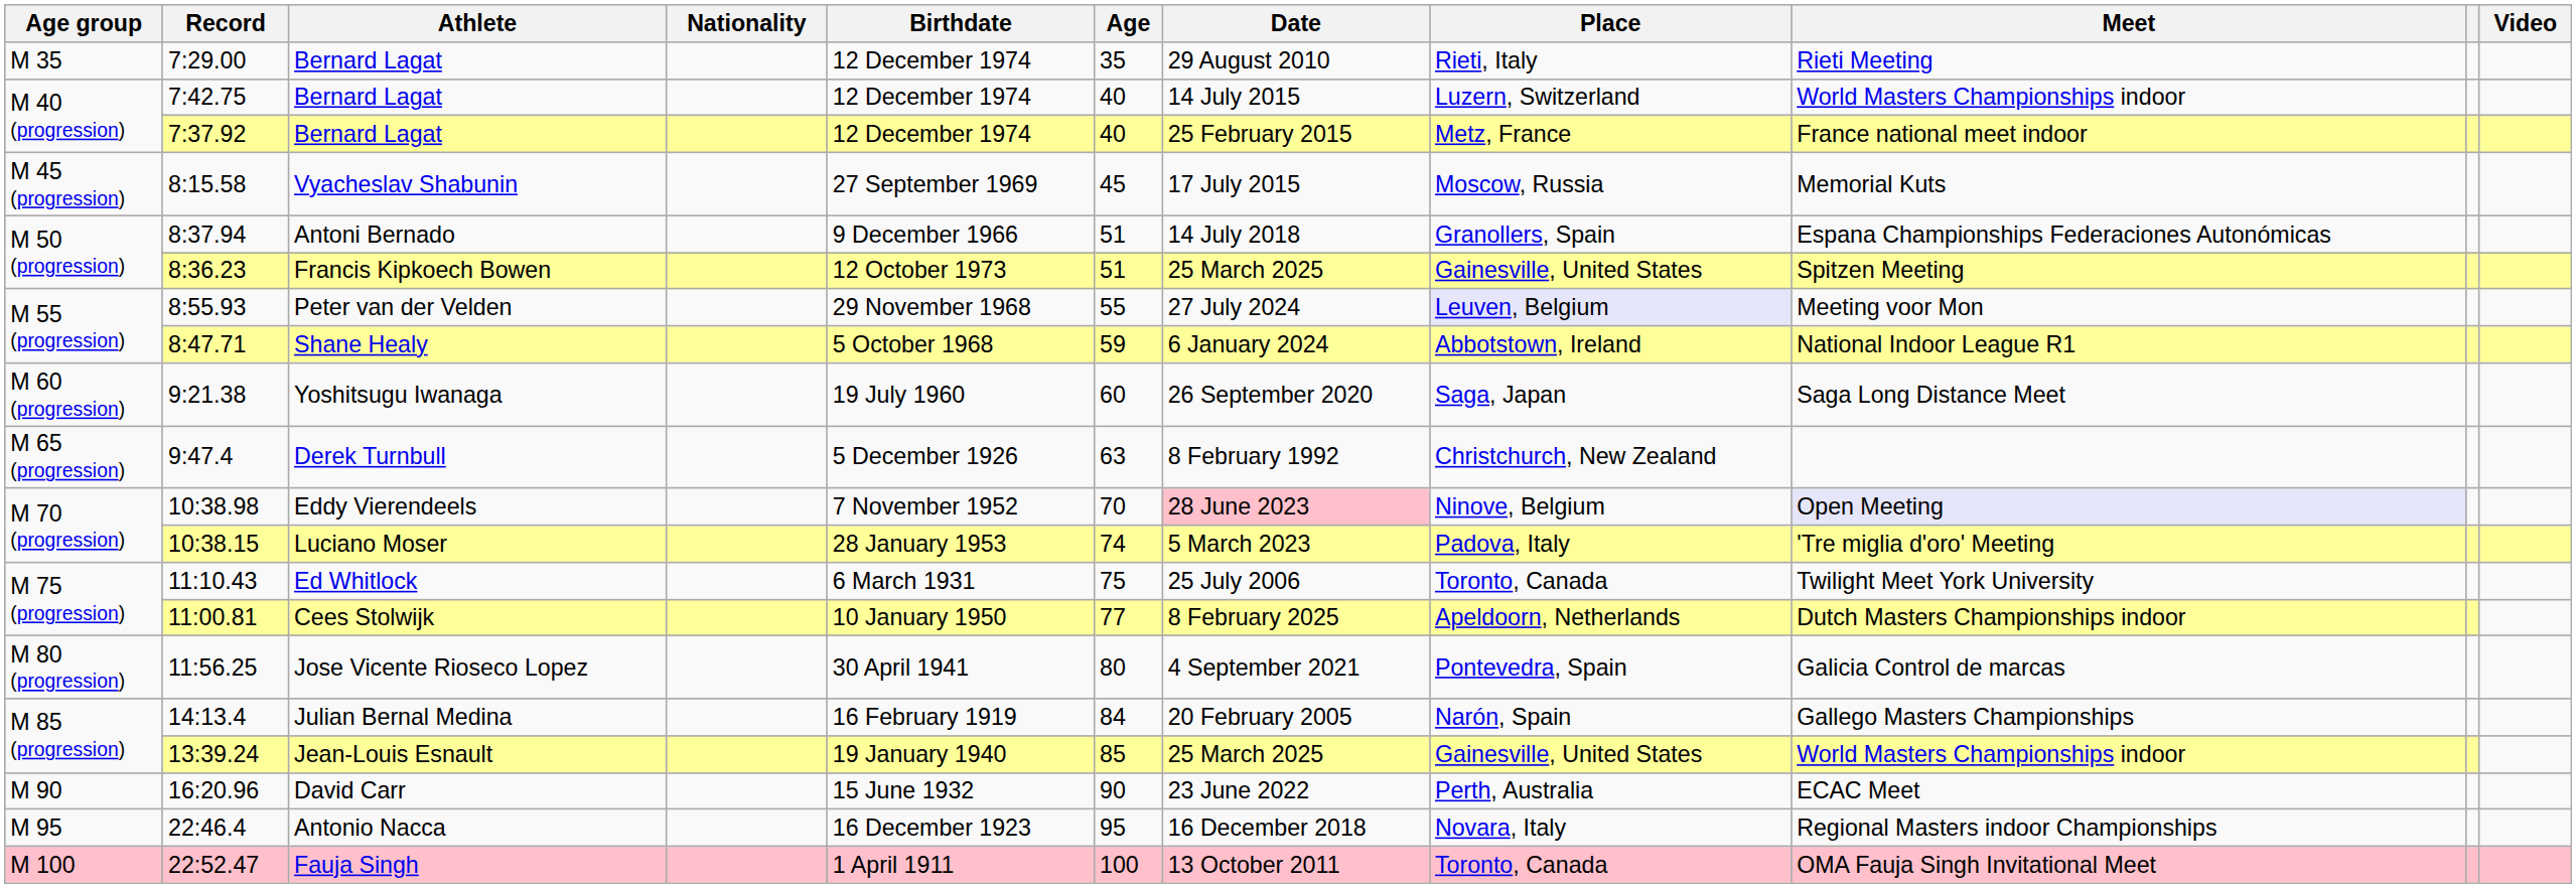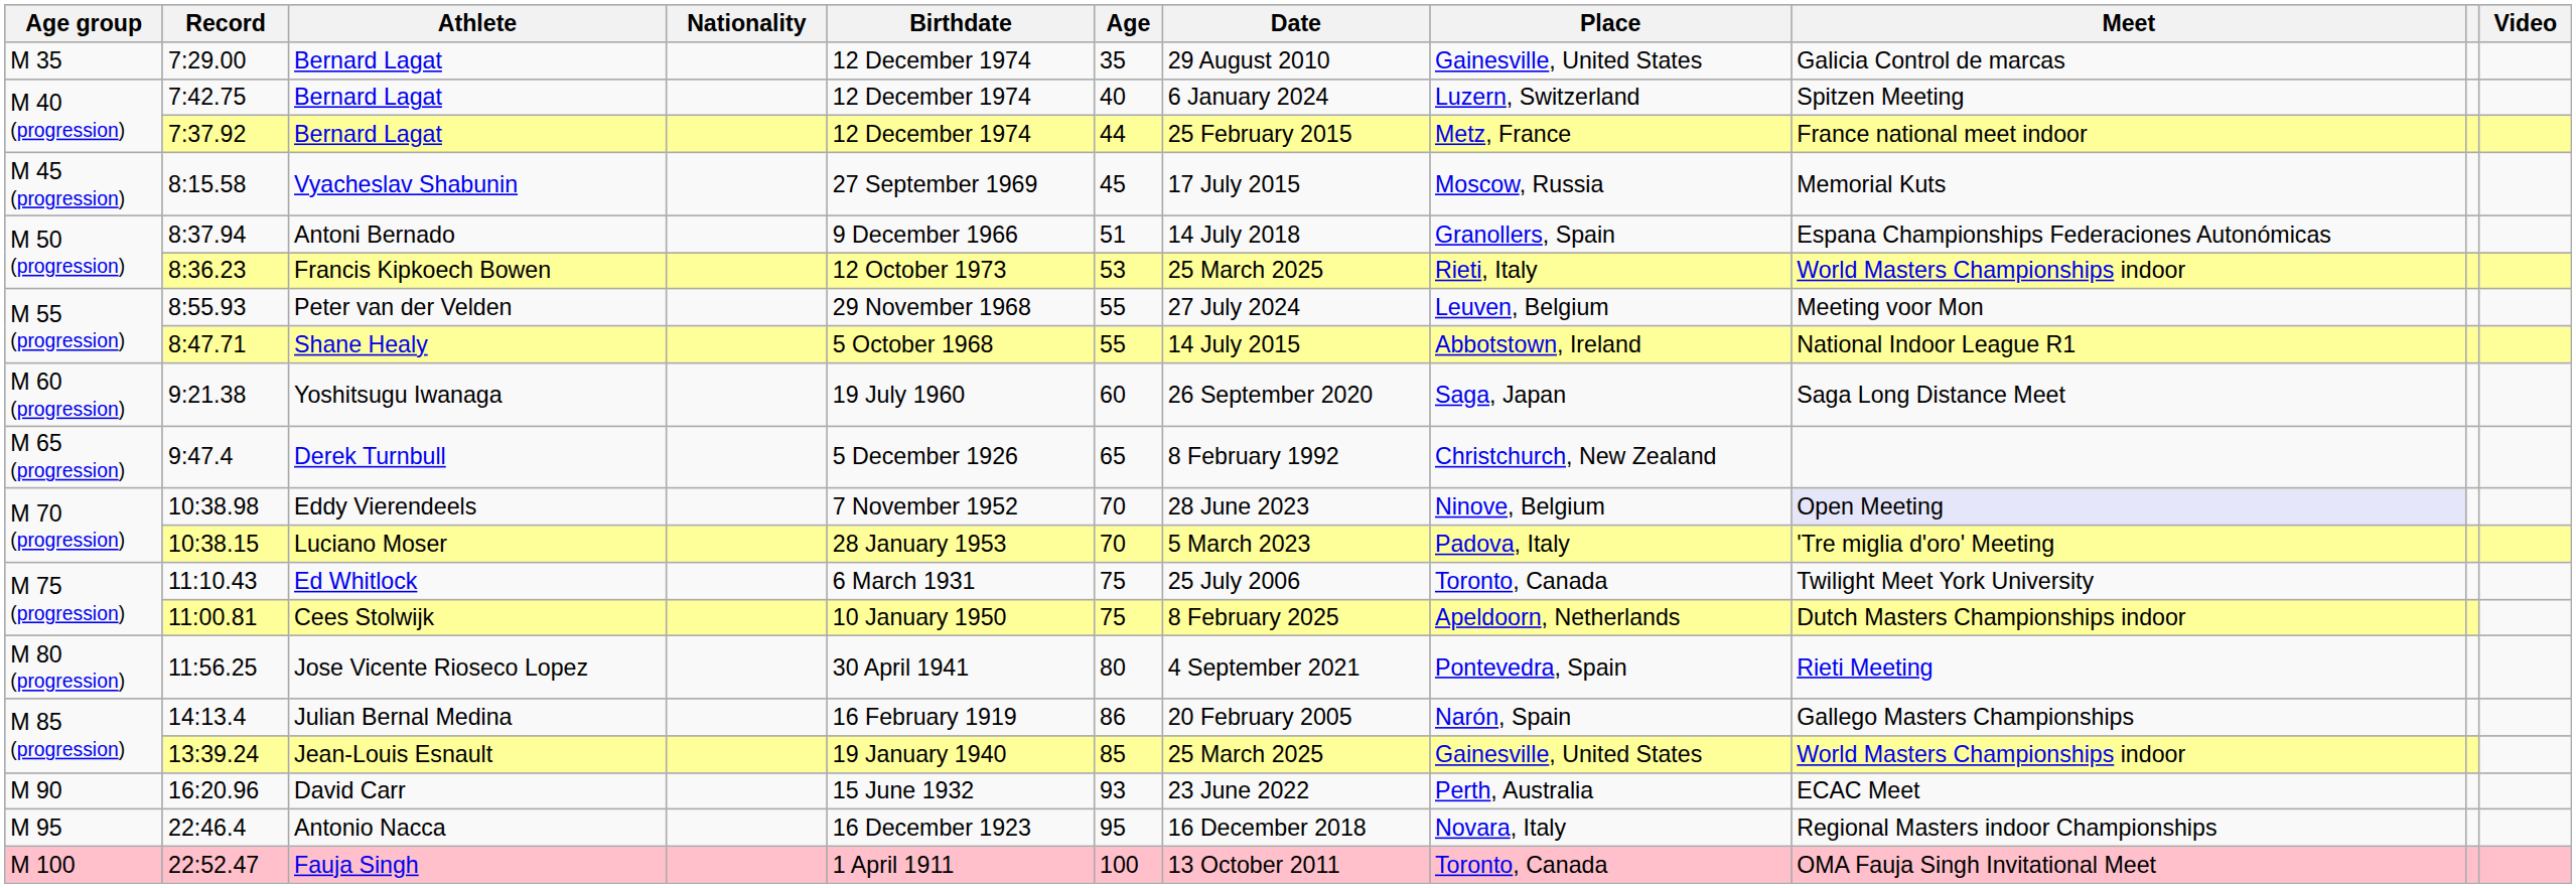7:29.00 / Bernard Lagat | Place: Rieti, Italy -> Gainesville, United States
7:29.00 / Bernard Lagat | Meet: Rieti Meeting -> Galicia Control de marcas
7:42.75 / Bernard Lagat | Date: 14 July 2015 -> 6 January 2024
7:42.75 / Bernard Lagat | Meet: World Masters Championships indoor -> Spitzen Meeting
7:37.92 / Bernard Lagat | Age: 40 -> 44
Francis Kipkoech Bowen | Age: 51 -> 53
Francis Kipkoech Bowen | Place: Gainesville, United States -> Rieti, Italy
Francis Kipkoech Bowen | Meet: Spitzen Meeting -> World Masters Championships indoor
Peter van der Velden | Place: lavender background -> no background
Shane Healy | Age: 59 -> 55
Shane Healy | Date: 6 January 2024 -> 14 July 2015
Derek Turnbull | Age: 63 -> 65
Eddy Vierendeels | Date: pink background -> no background
Luciano Moser | Age: 74 -> 70
Cees Stolwijk | Age: 77 -> 75
Jose Vicente Rioseco Lopez | Meet: Galicia Control de marcas -> Rieti Meeting
Julian Bernal Medina | Age: 84 -> 86
David Carr | Age: 90 -> 93
